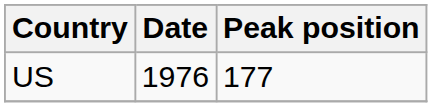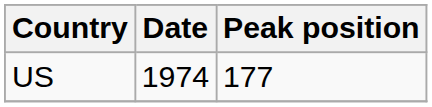US | Date: 1976 -> 1974
